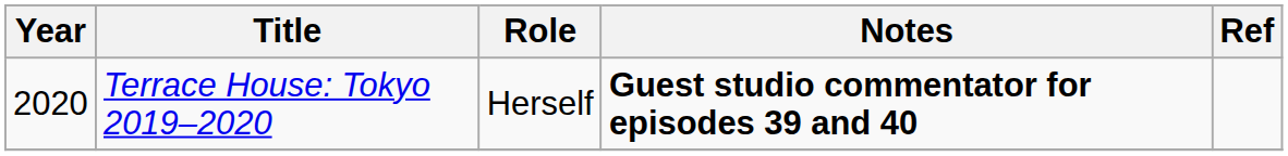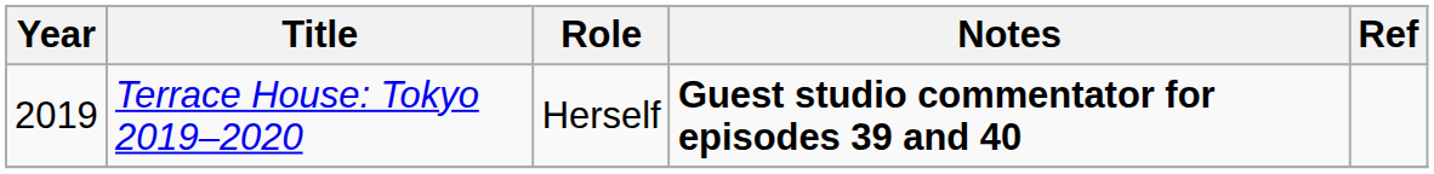Terrace House: Tokyo 2019–2020 | Year: 2020 -> 2019
